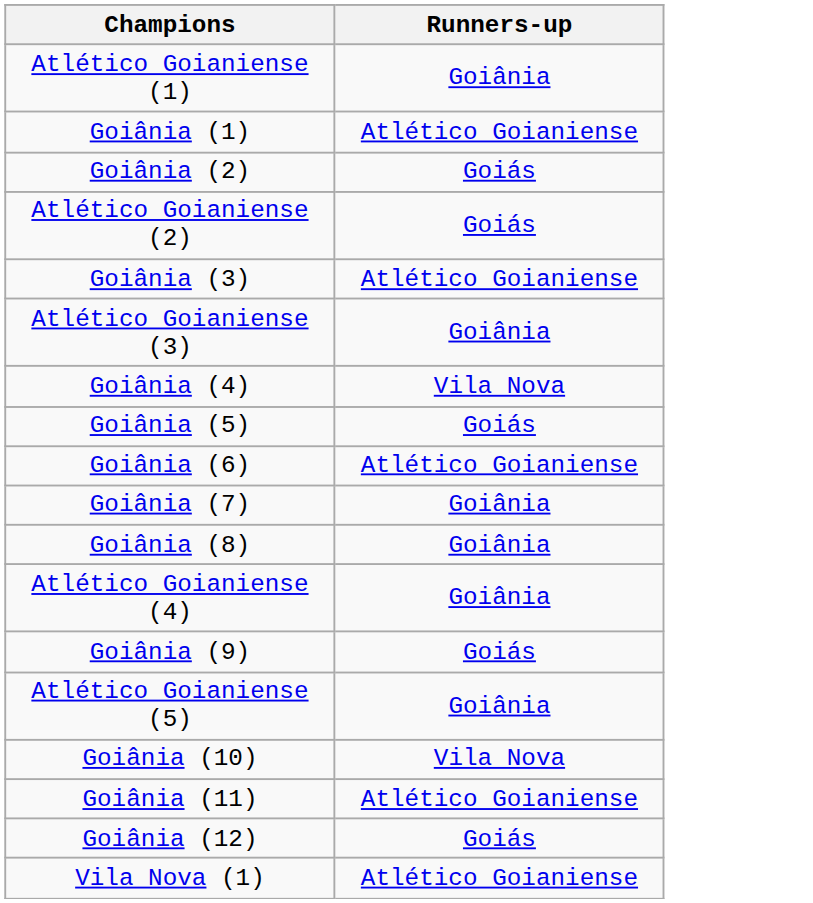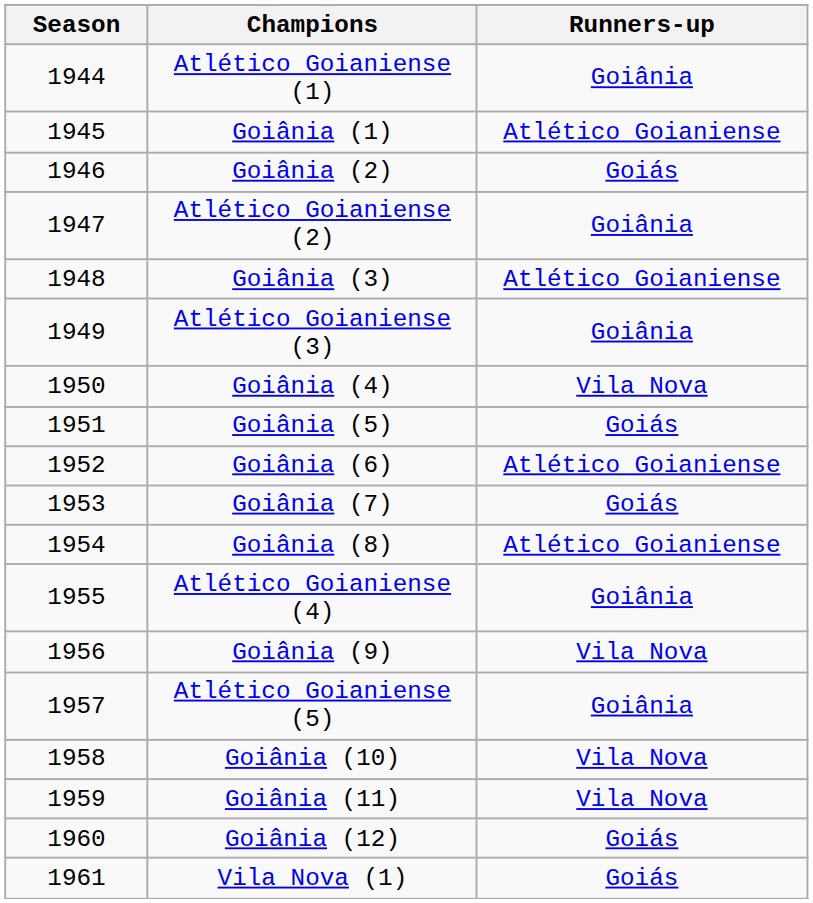+ column: Season | 1944 | 1945 | 1946 | 1947 | 1948 | 1949 | 1950 | 1951 | 1952 | 1953 | 1954 | 1955 | 1956 | 1957 | 1958 | 1959 | 1960 | 1961
Atlético Goianiense (2) | Runners-up: Goiás -> Goiânia
Goiânia (7) | Runners-up: Goiânia -> Goiás
Goiânia (8) | Runners-up: Goiânia -> Atlético Goianiense
Goiânia (9) | Runners-up: Goiás -> Vila Nova
Goiânia (11) | Runners-up: Atlético Goianiense -> Vila Nova
Vila Nova (1) | Runners-up: Atlético Goianiense -> Goiás
